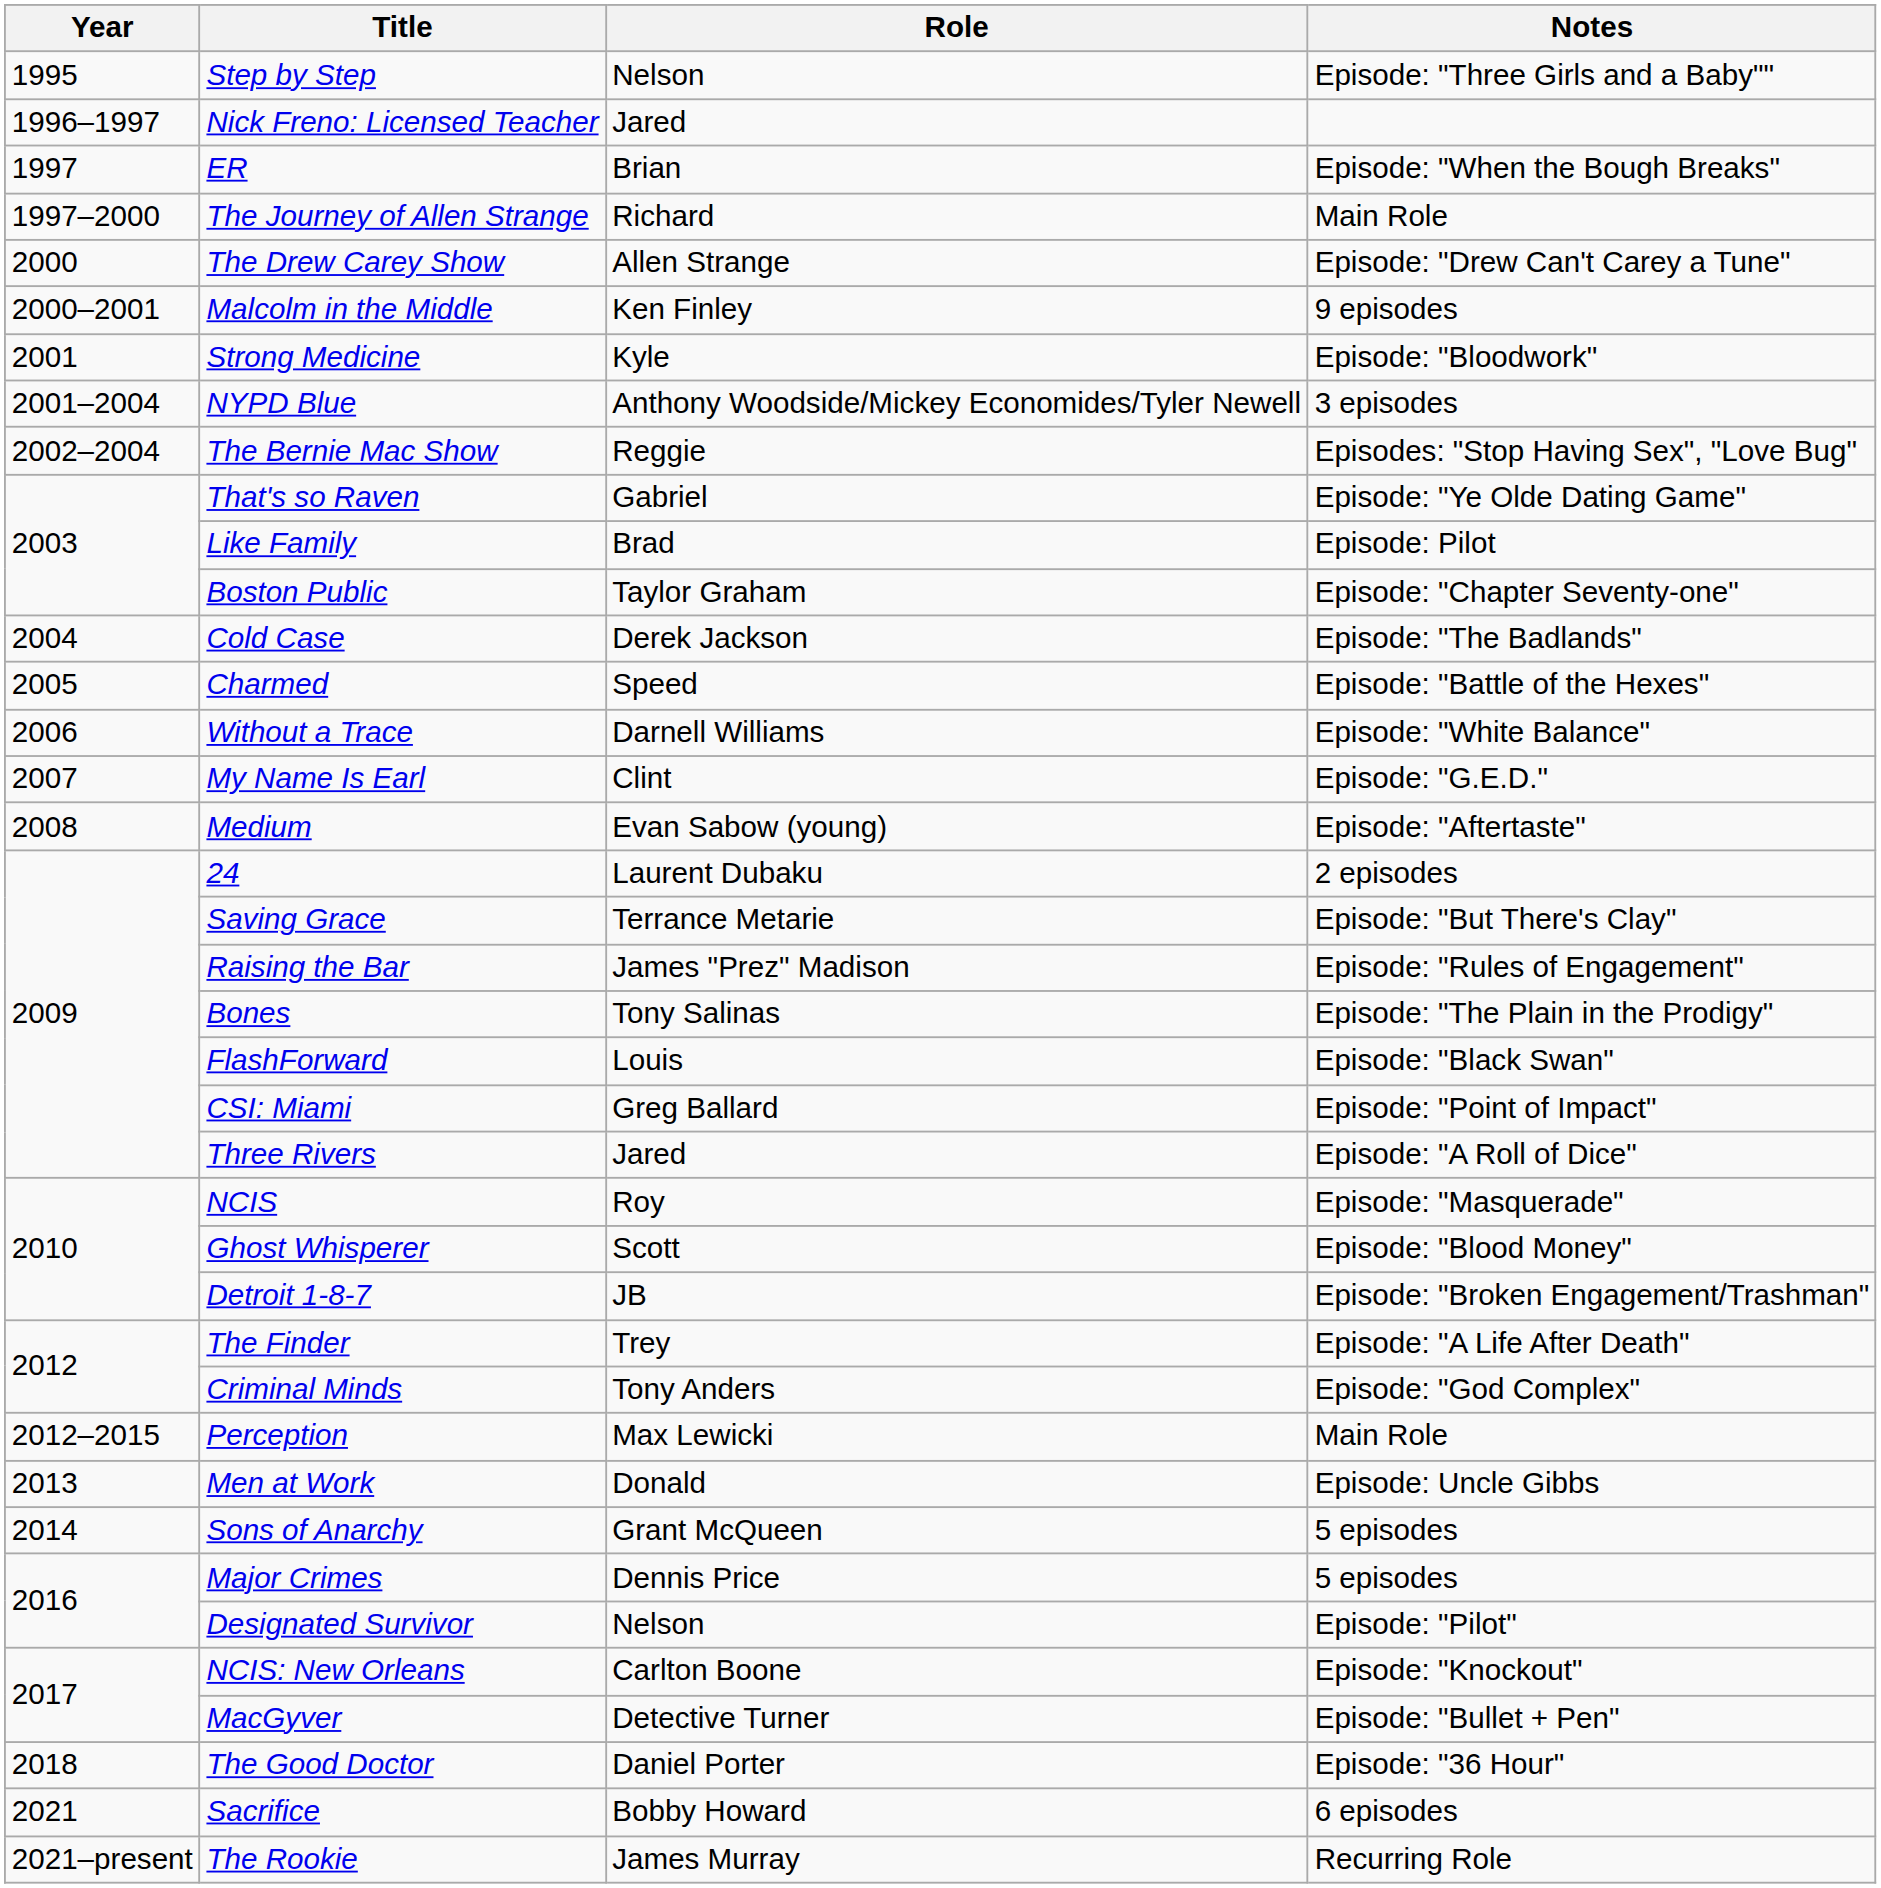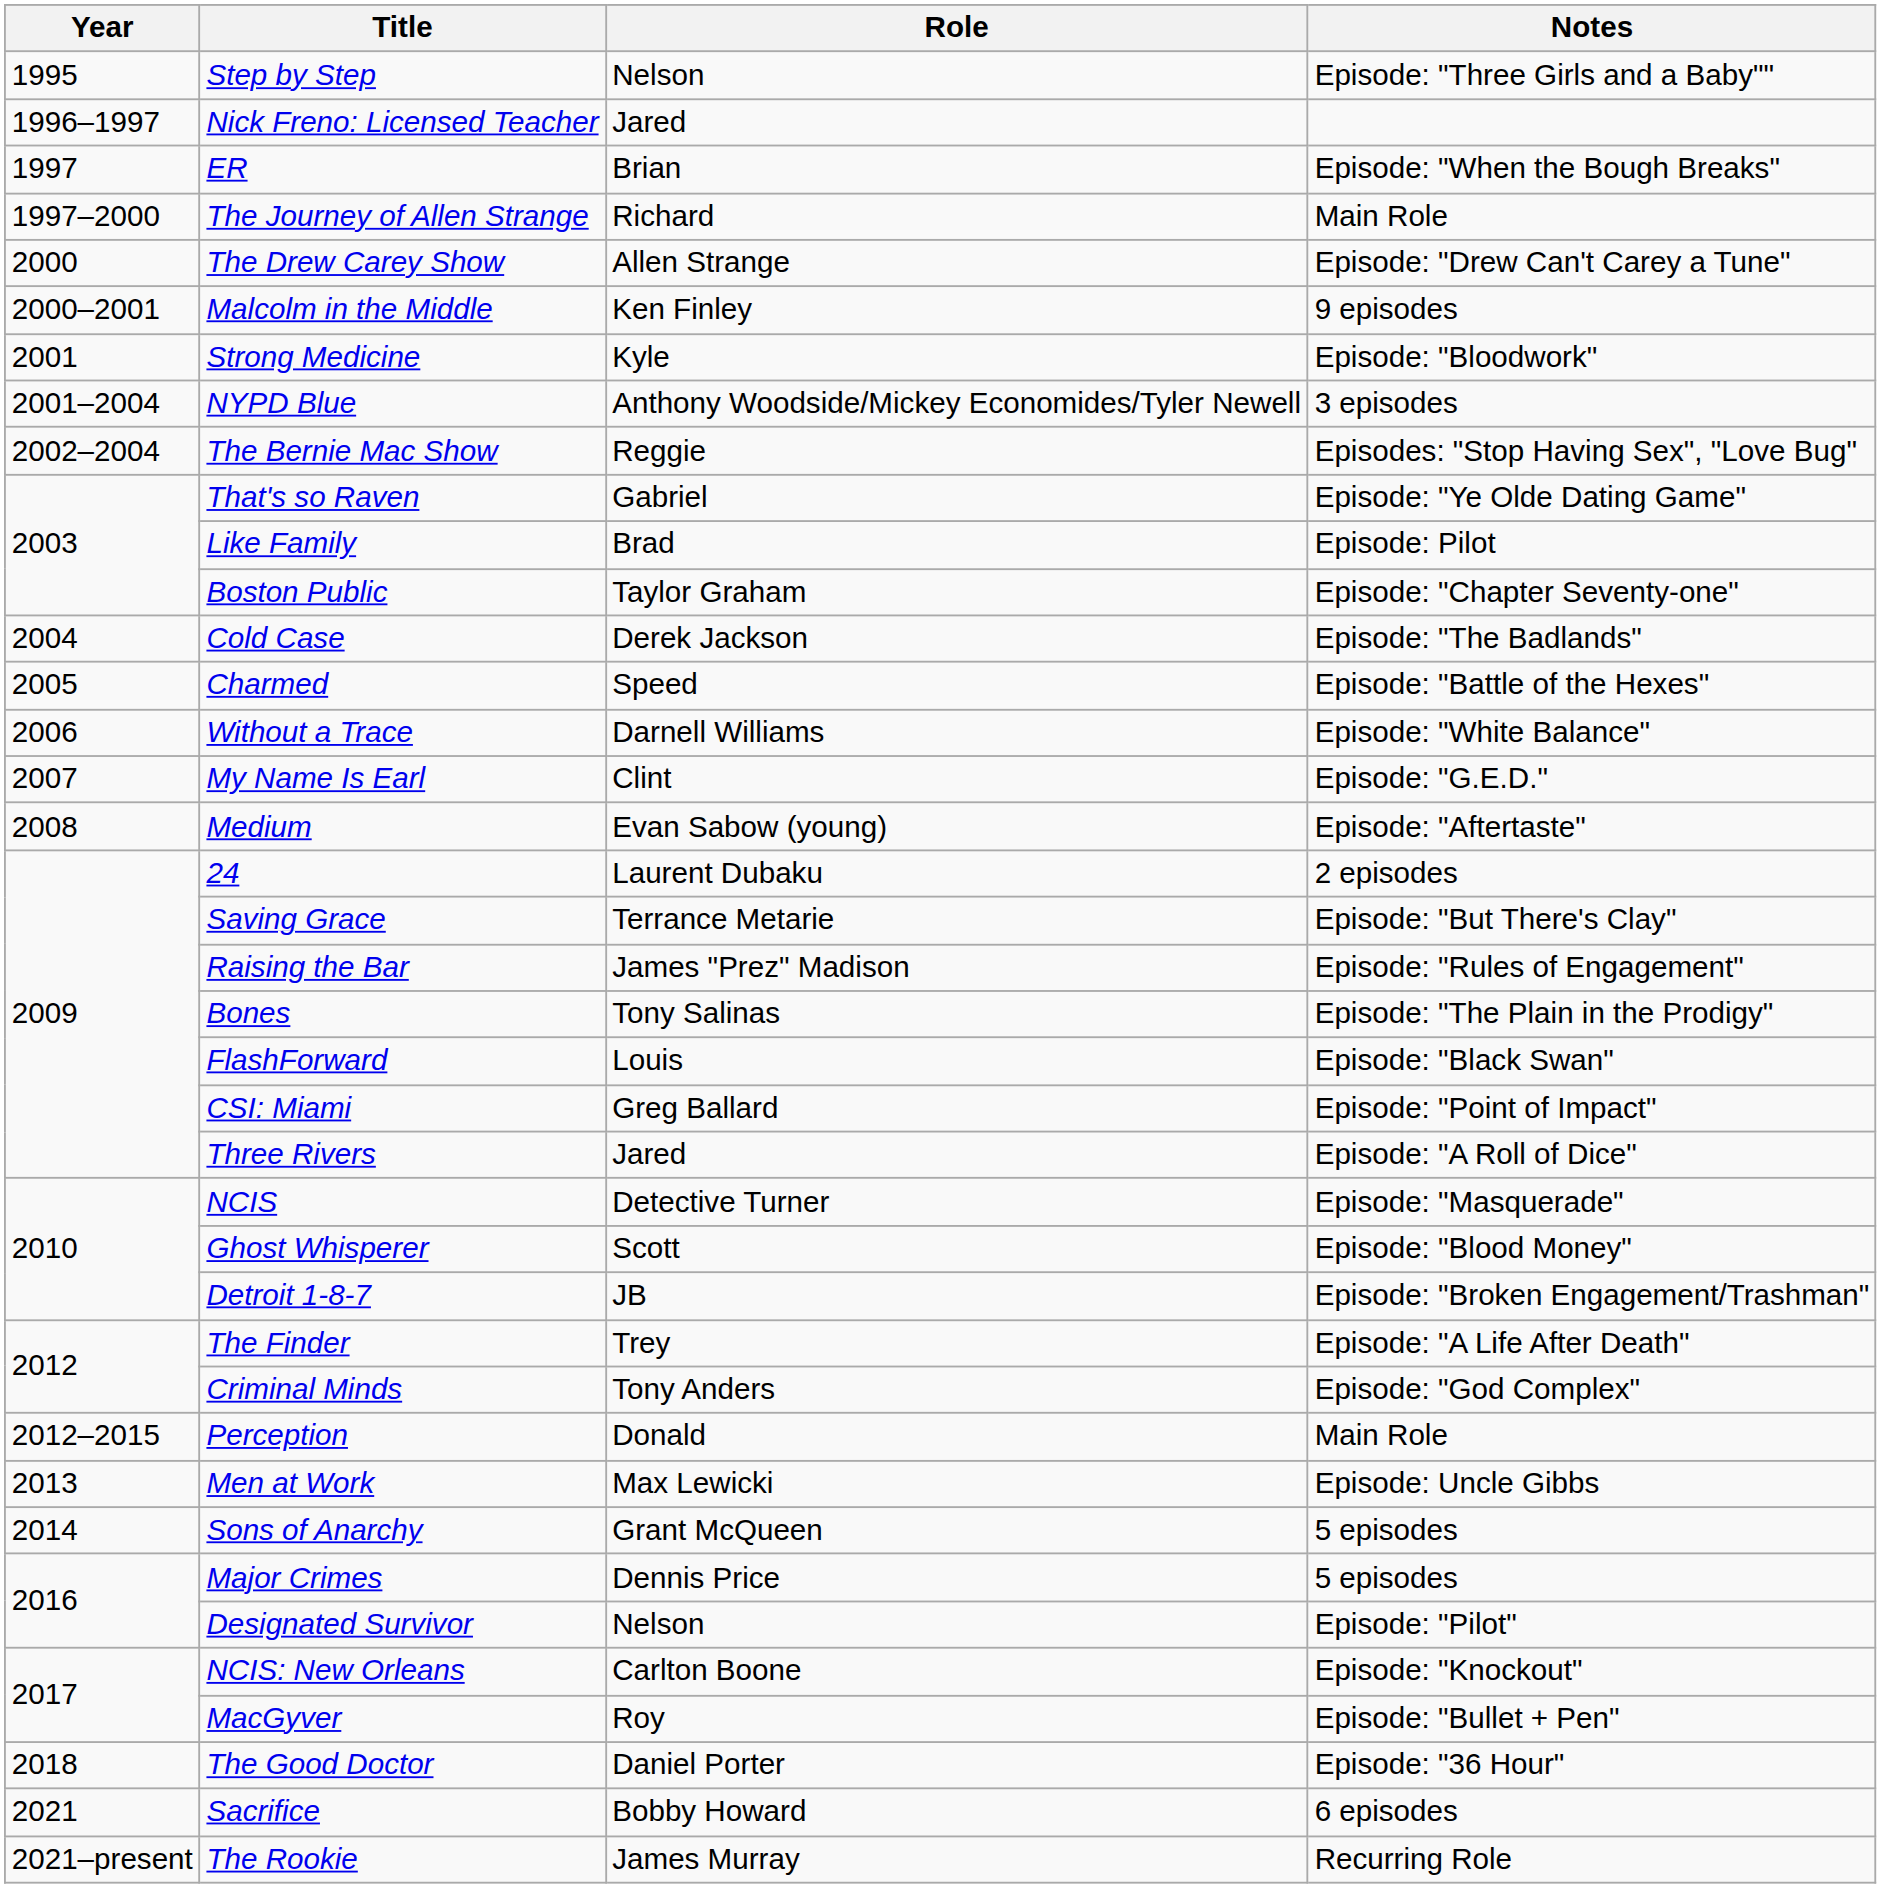NCIS | Role: Roy -> Detective Turner
Perception | Role: Max Lewicki -> Donald
Men at Work | Role: Donald -> Max Lewicki
MacGyver | Role: Detective Turner -> Roy
